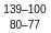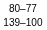rows swapped: 139–100 <-> 80–77
